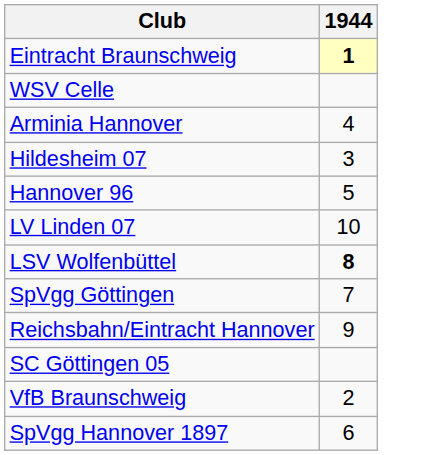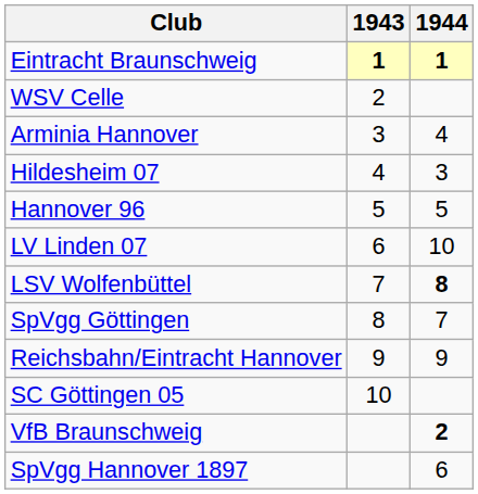+ column: 1943 | 1 | 2 | 3 | 4 | 5 | 6 | 7 | 8 | 9 | 10
VfB Braunschweig | 1944: normal -> bold
